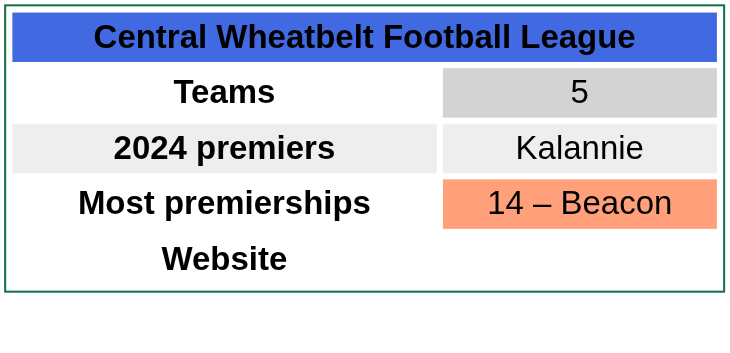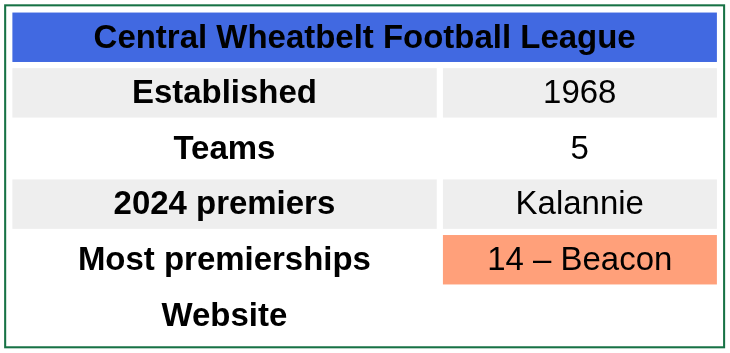+ row: Established | 1968
Teams | column 2: lightgrey background -> no background
